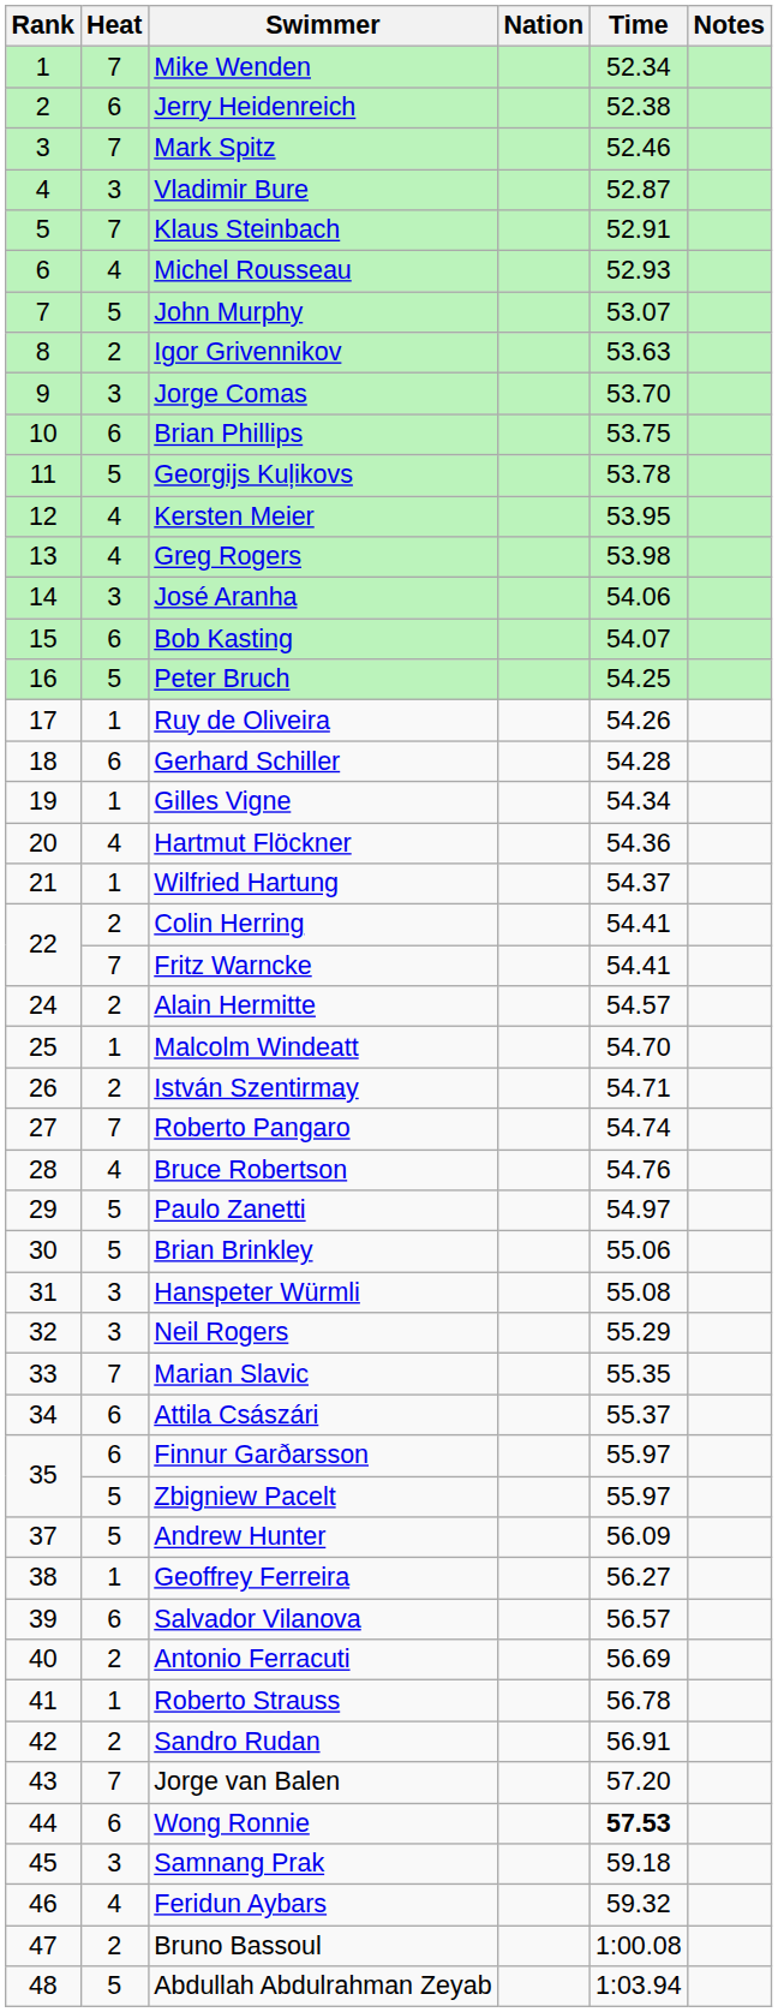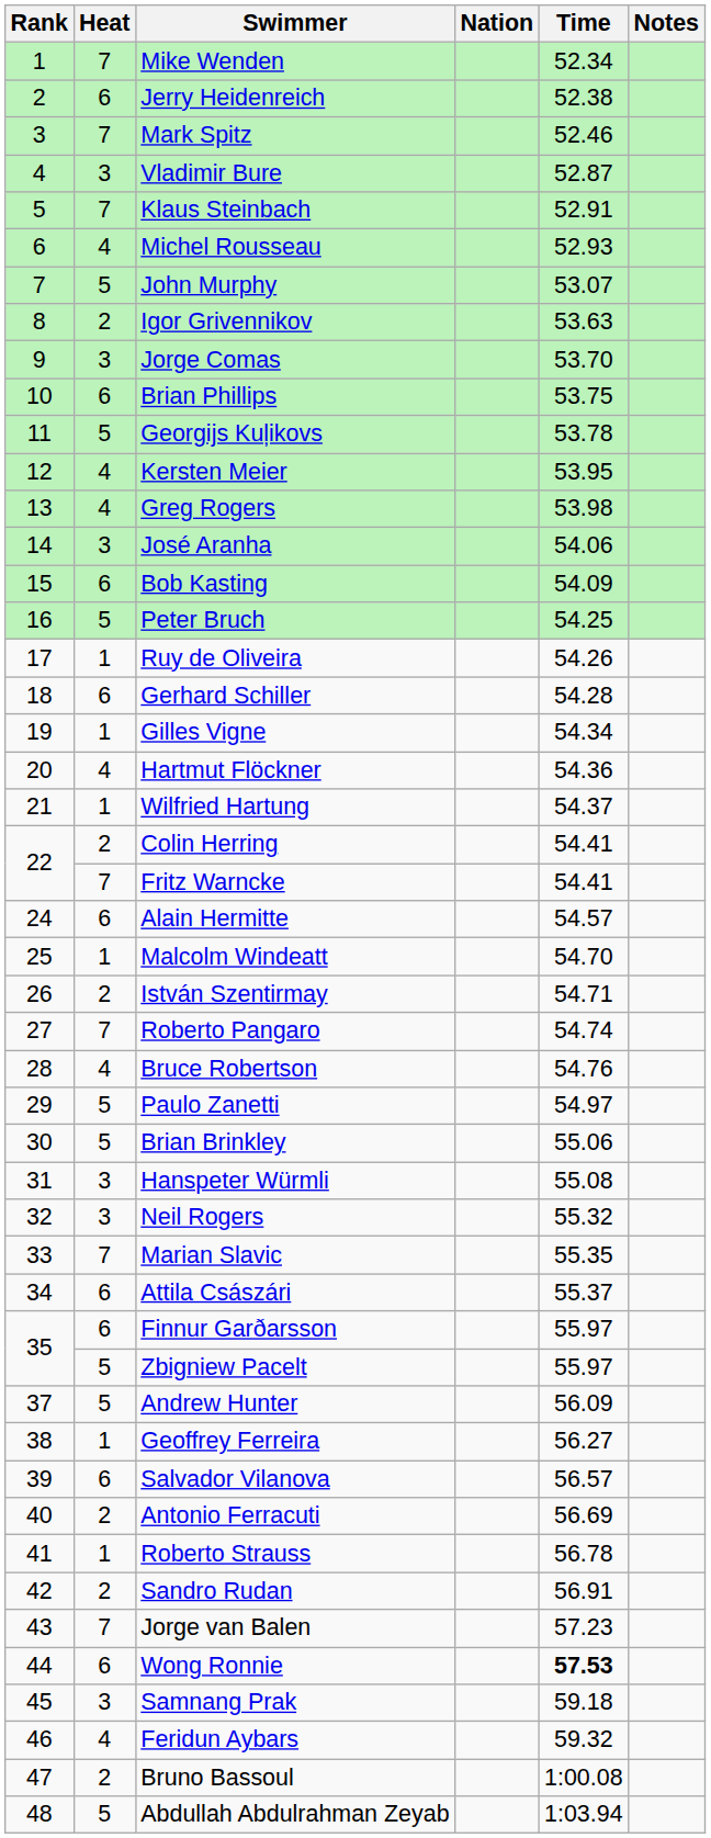Bob Kasting | Time: 54.07 -> 54.09
Alain Hermitte | Heat: 2 -> 6
Neil Rogers | Time: 55.29 -> 55.32
Jorge van Balen | Time: 57.20 -> 57.23
